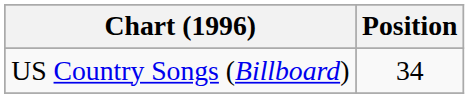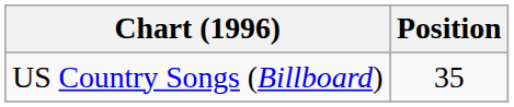US Country Songs (Billboard) | Position: 34 -> 35
